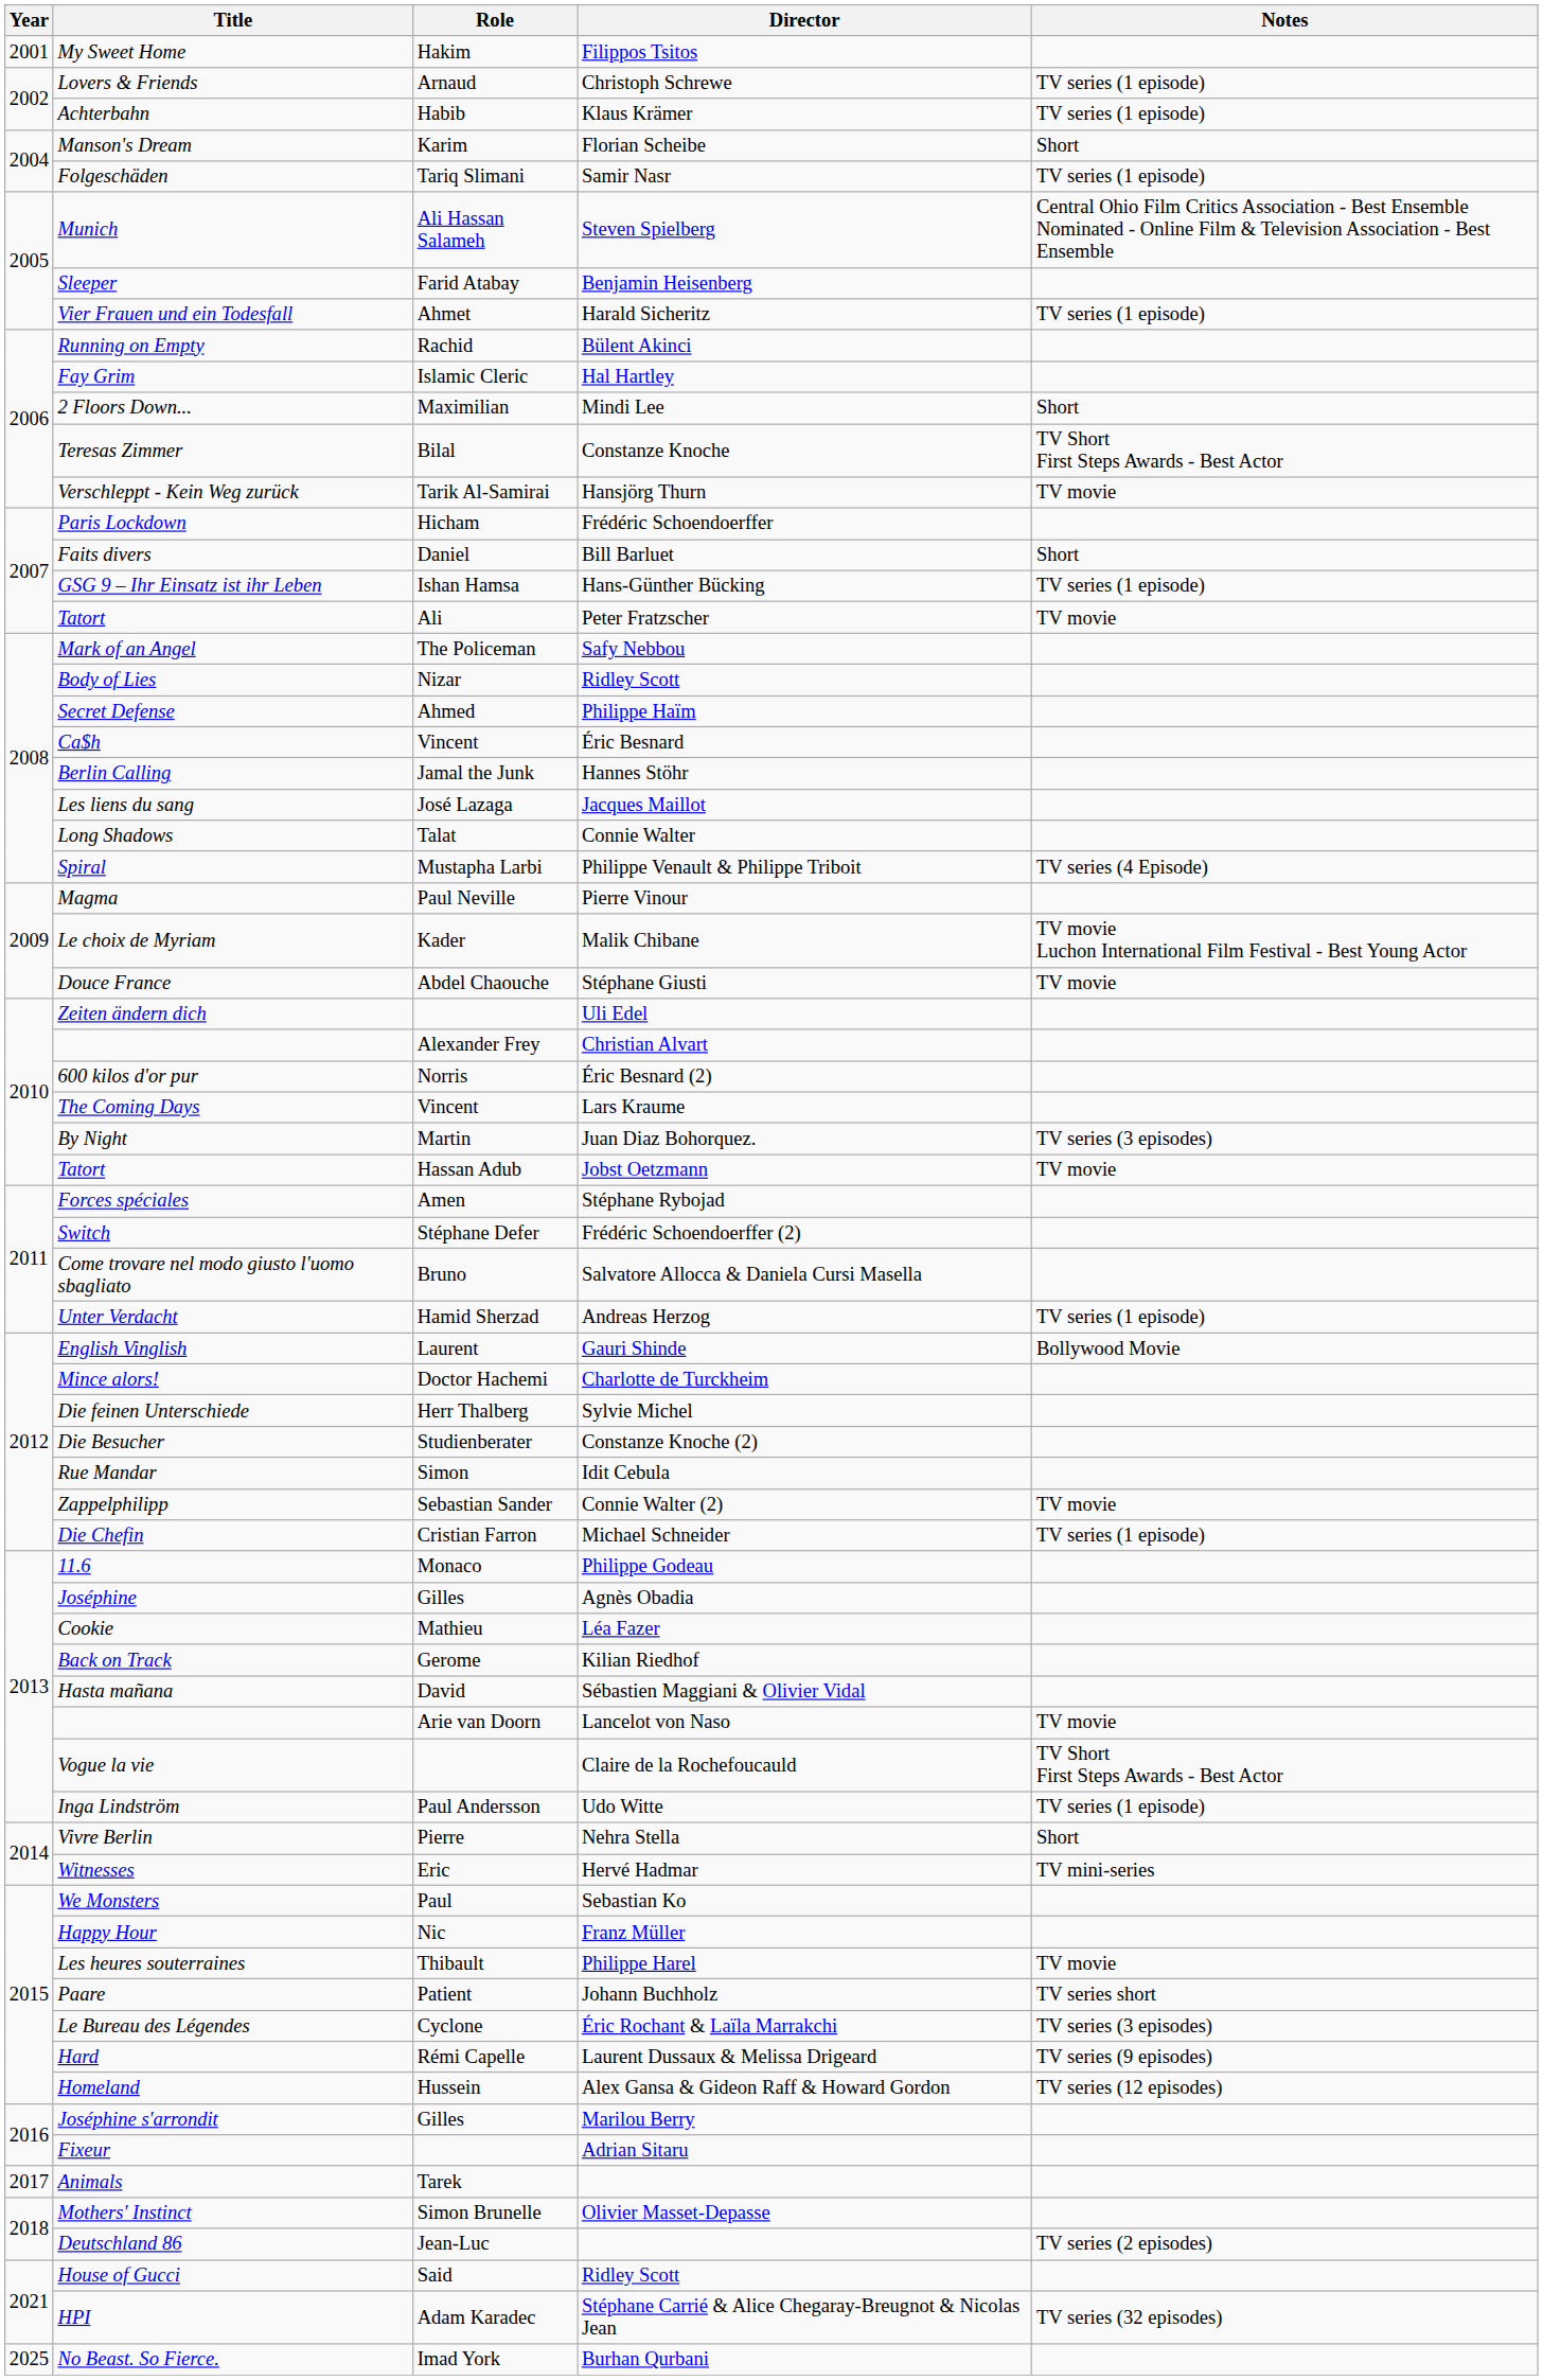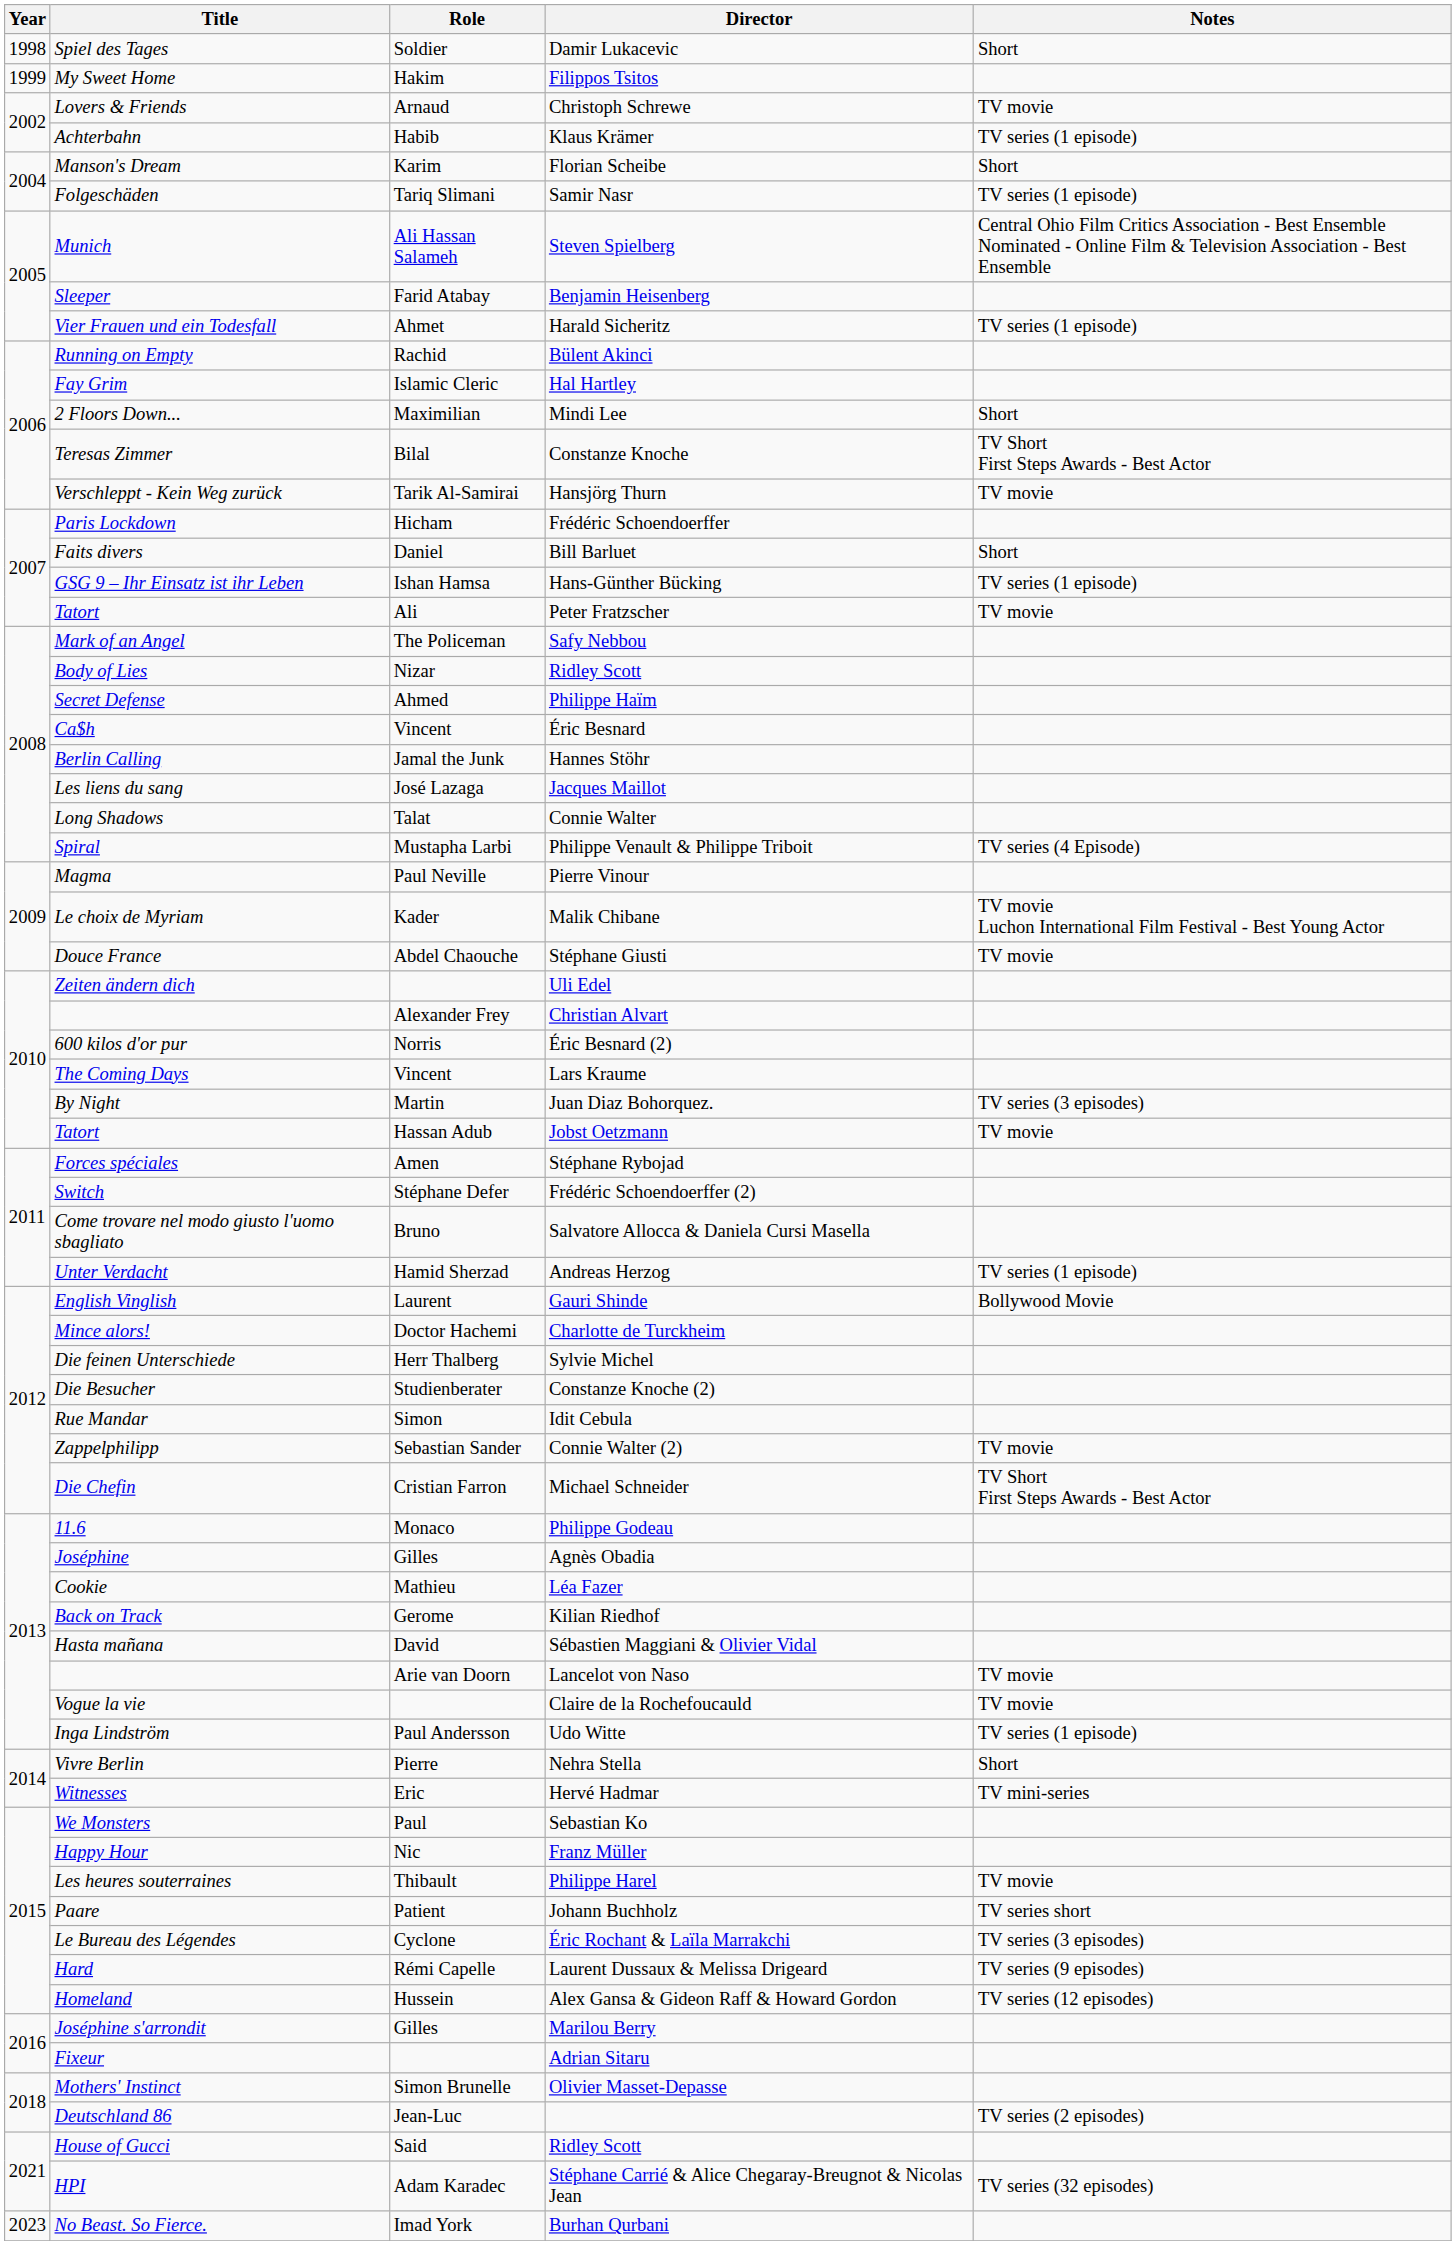+ row: 1998 | Spiel des Tages | Soldier | Damir Lukacevic | Short
My Sweet Home | Year: 2001 -> 1999
Lovers & Friends | Notes: TV series (1 episode) -> TV movie
Die Chefin | Notes: TV series (1 episode) -> TV Short First Steps Awards - Best Actor
Vogue la vie | Notes: TV Short First Steps Awards - Best Actor -> TV movie
- row: 2017 | Animals | Tarek
No Beast. So Fierce. | Year: 2025 -> 2023
